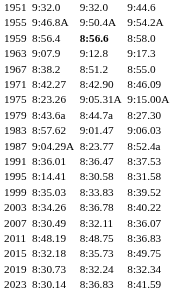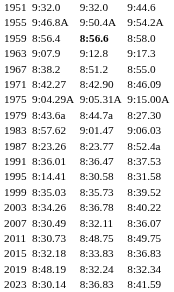1975 | column 3: 8:23.26 -> 9:04.29A
1987 | column 3: 9:04.29A -> 8:23.26
1999 | column 5: 8:33.83 -> 8:35.73
2011 | column 3: 8:48.19 -> 8:30.73
2011 | column 7: 8:36.83 -> 8:49.75
2015 | column 5: 8:35.73 -> 8:33.83
2015 | column 7: 8:49.75 -> 8:36.83
2019 | column 3: 8:30.73 -> 8:48.19
